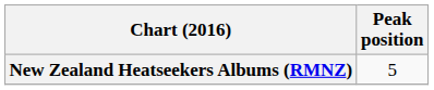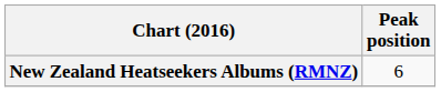New Zealand Heatseekers Albums (RMNZ) | Peak position: 5 -> 6
